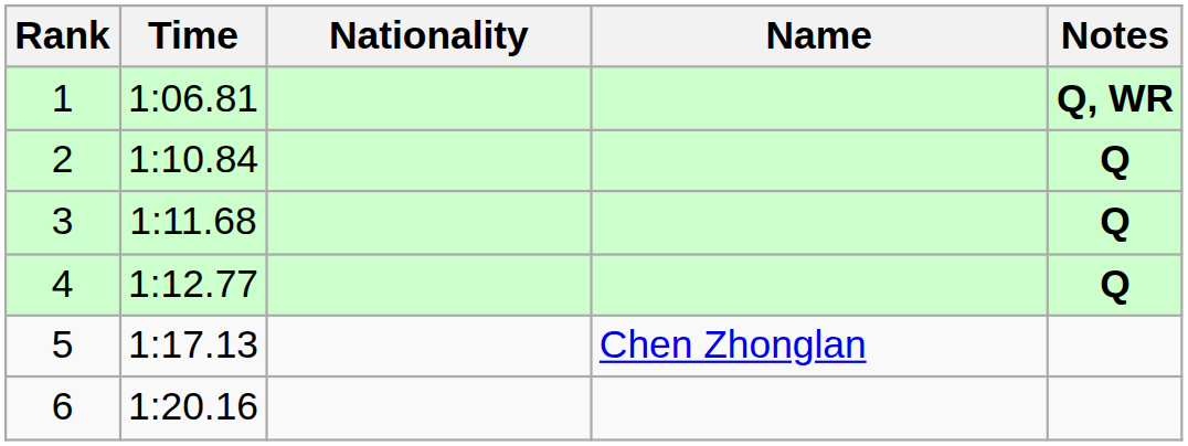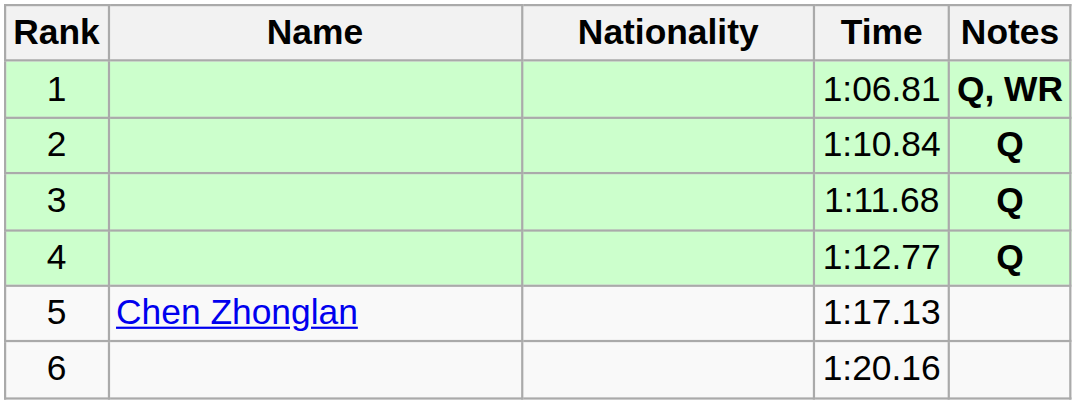columns swapped: Name <-> Time
